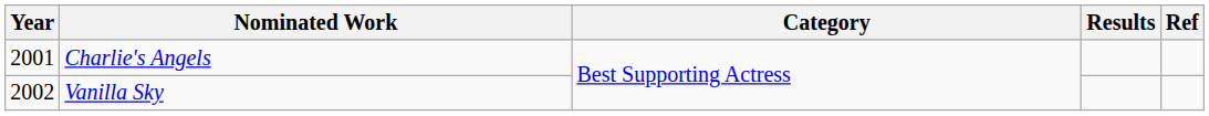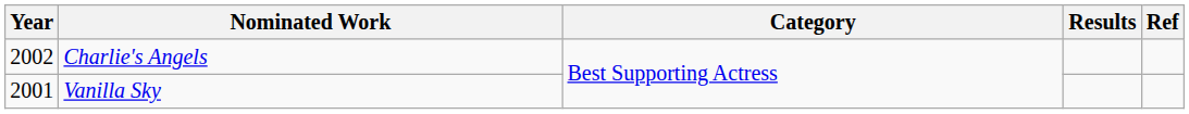Charlie's Angels | Year: 2001 -> 2002
Vanilla Sky | Year: 2002 -> 2001
